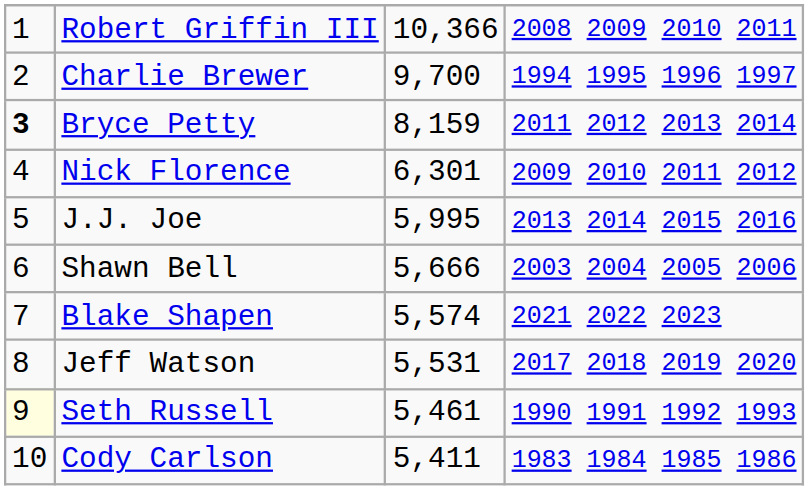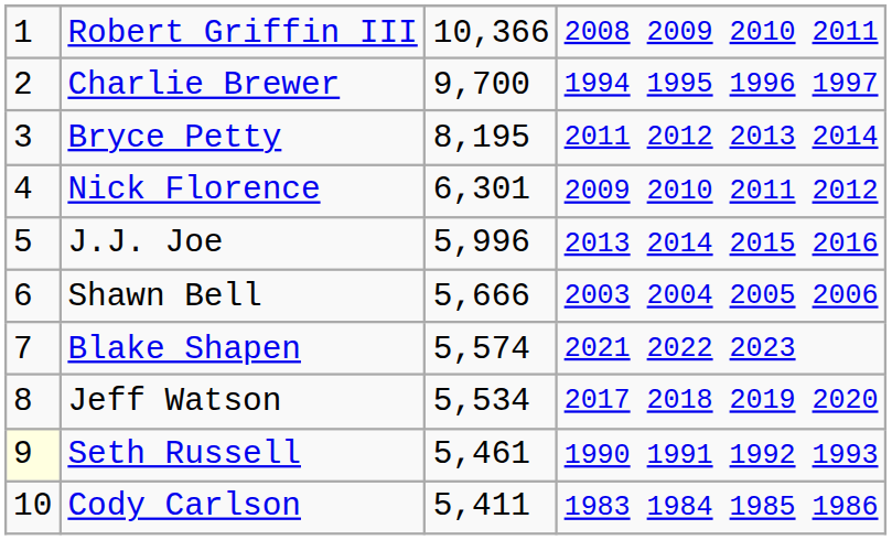Bryce Petty | column 1: bold -> normal
Bryce Petty | column 3: 8,159 -> 8,195
J.J. Joe | column 3: 5,995 -> 5,996
Jeff Watson | column 3: 5,531 -> 5,534
